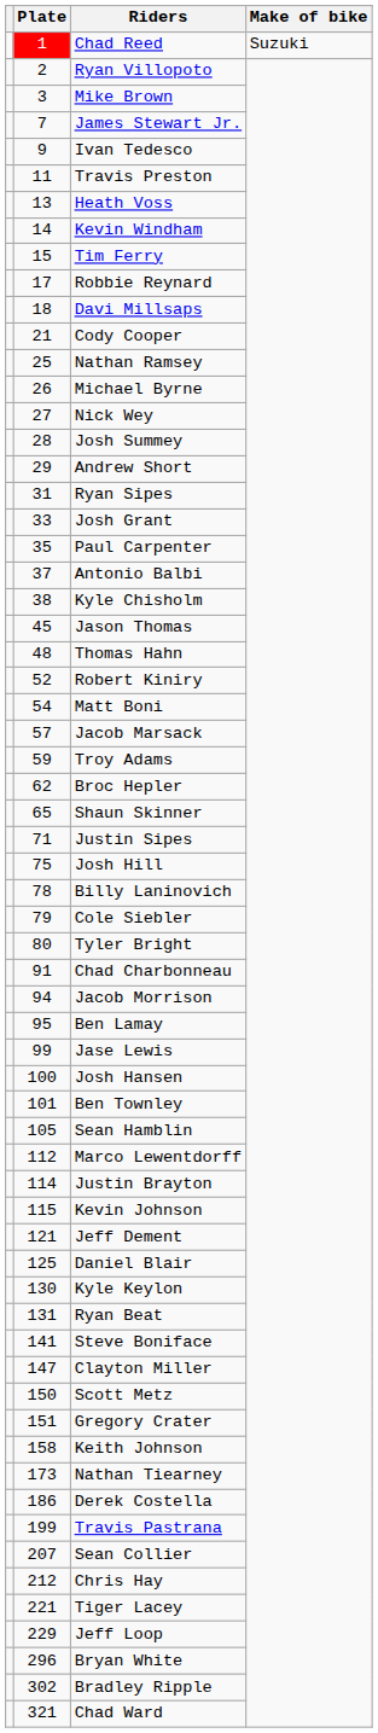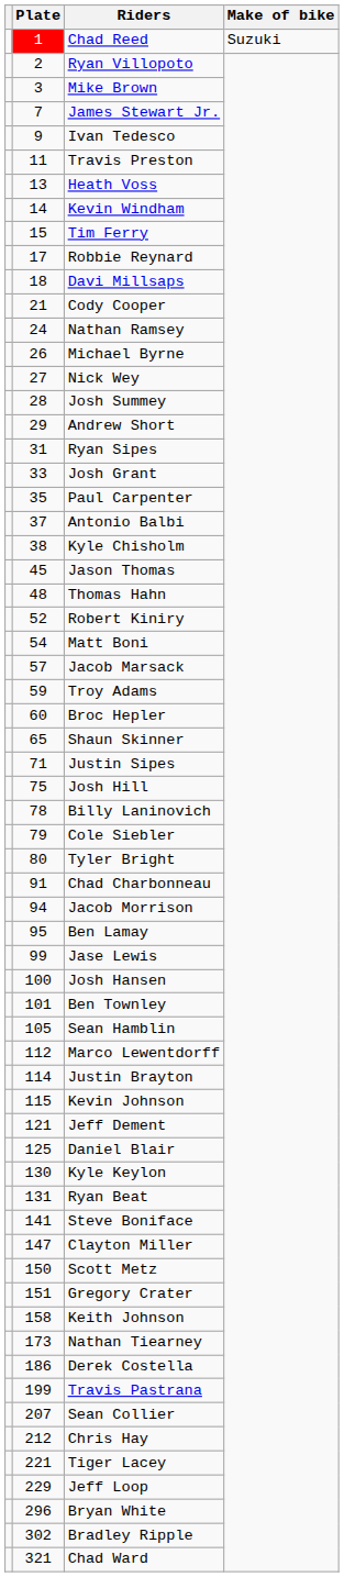Nathan Ramsey | Plate: 25 -> 24
Broc Hepler | Plate: 62 -> 60
